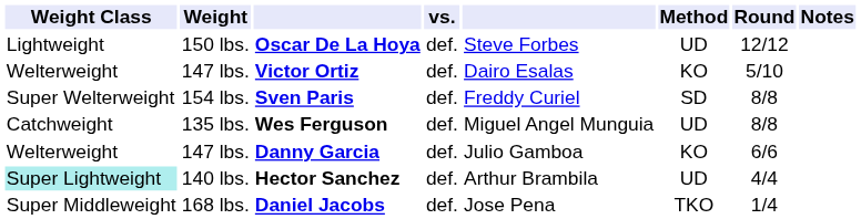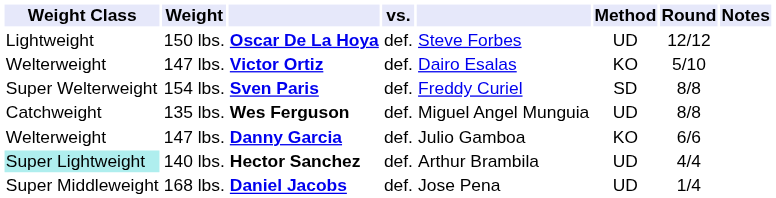Daniel Jacobs | Method: TKO -> UD
